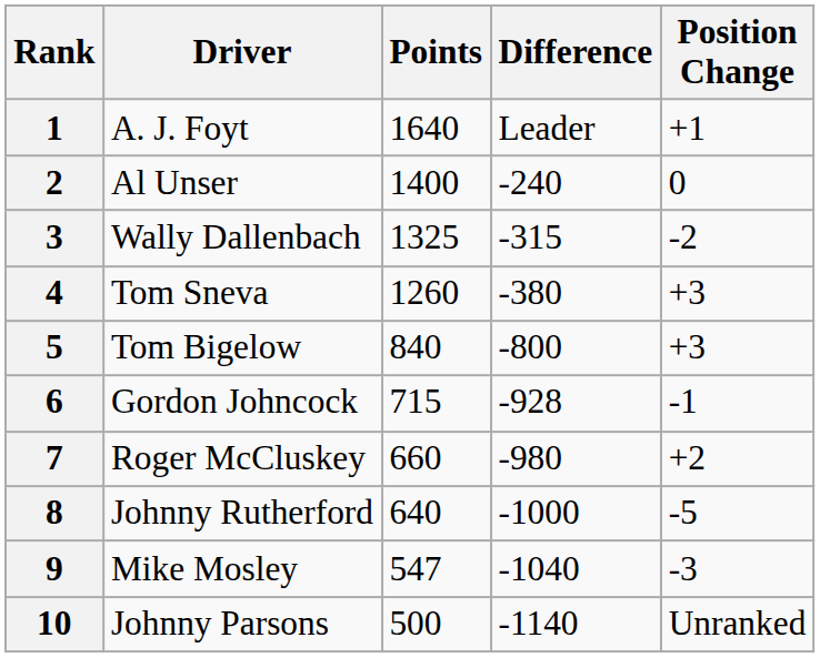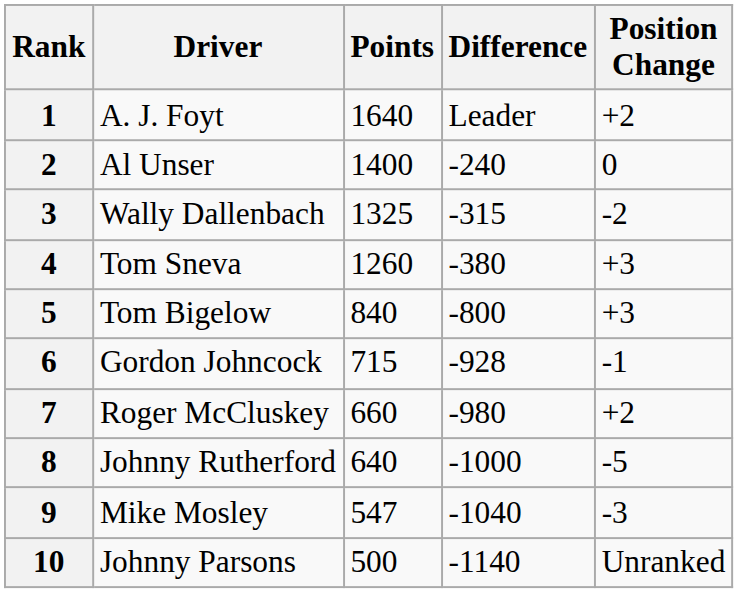1 | Position Change: +1 -> +2
